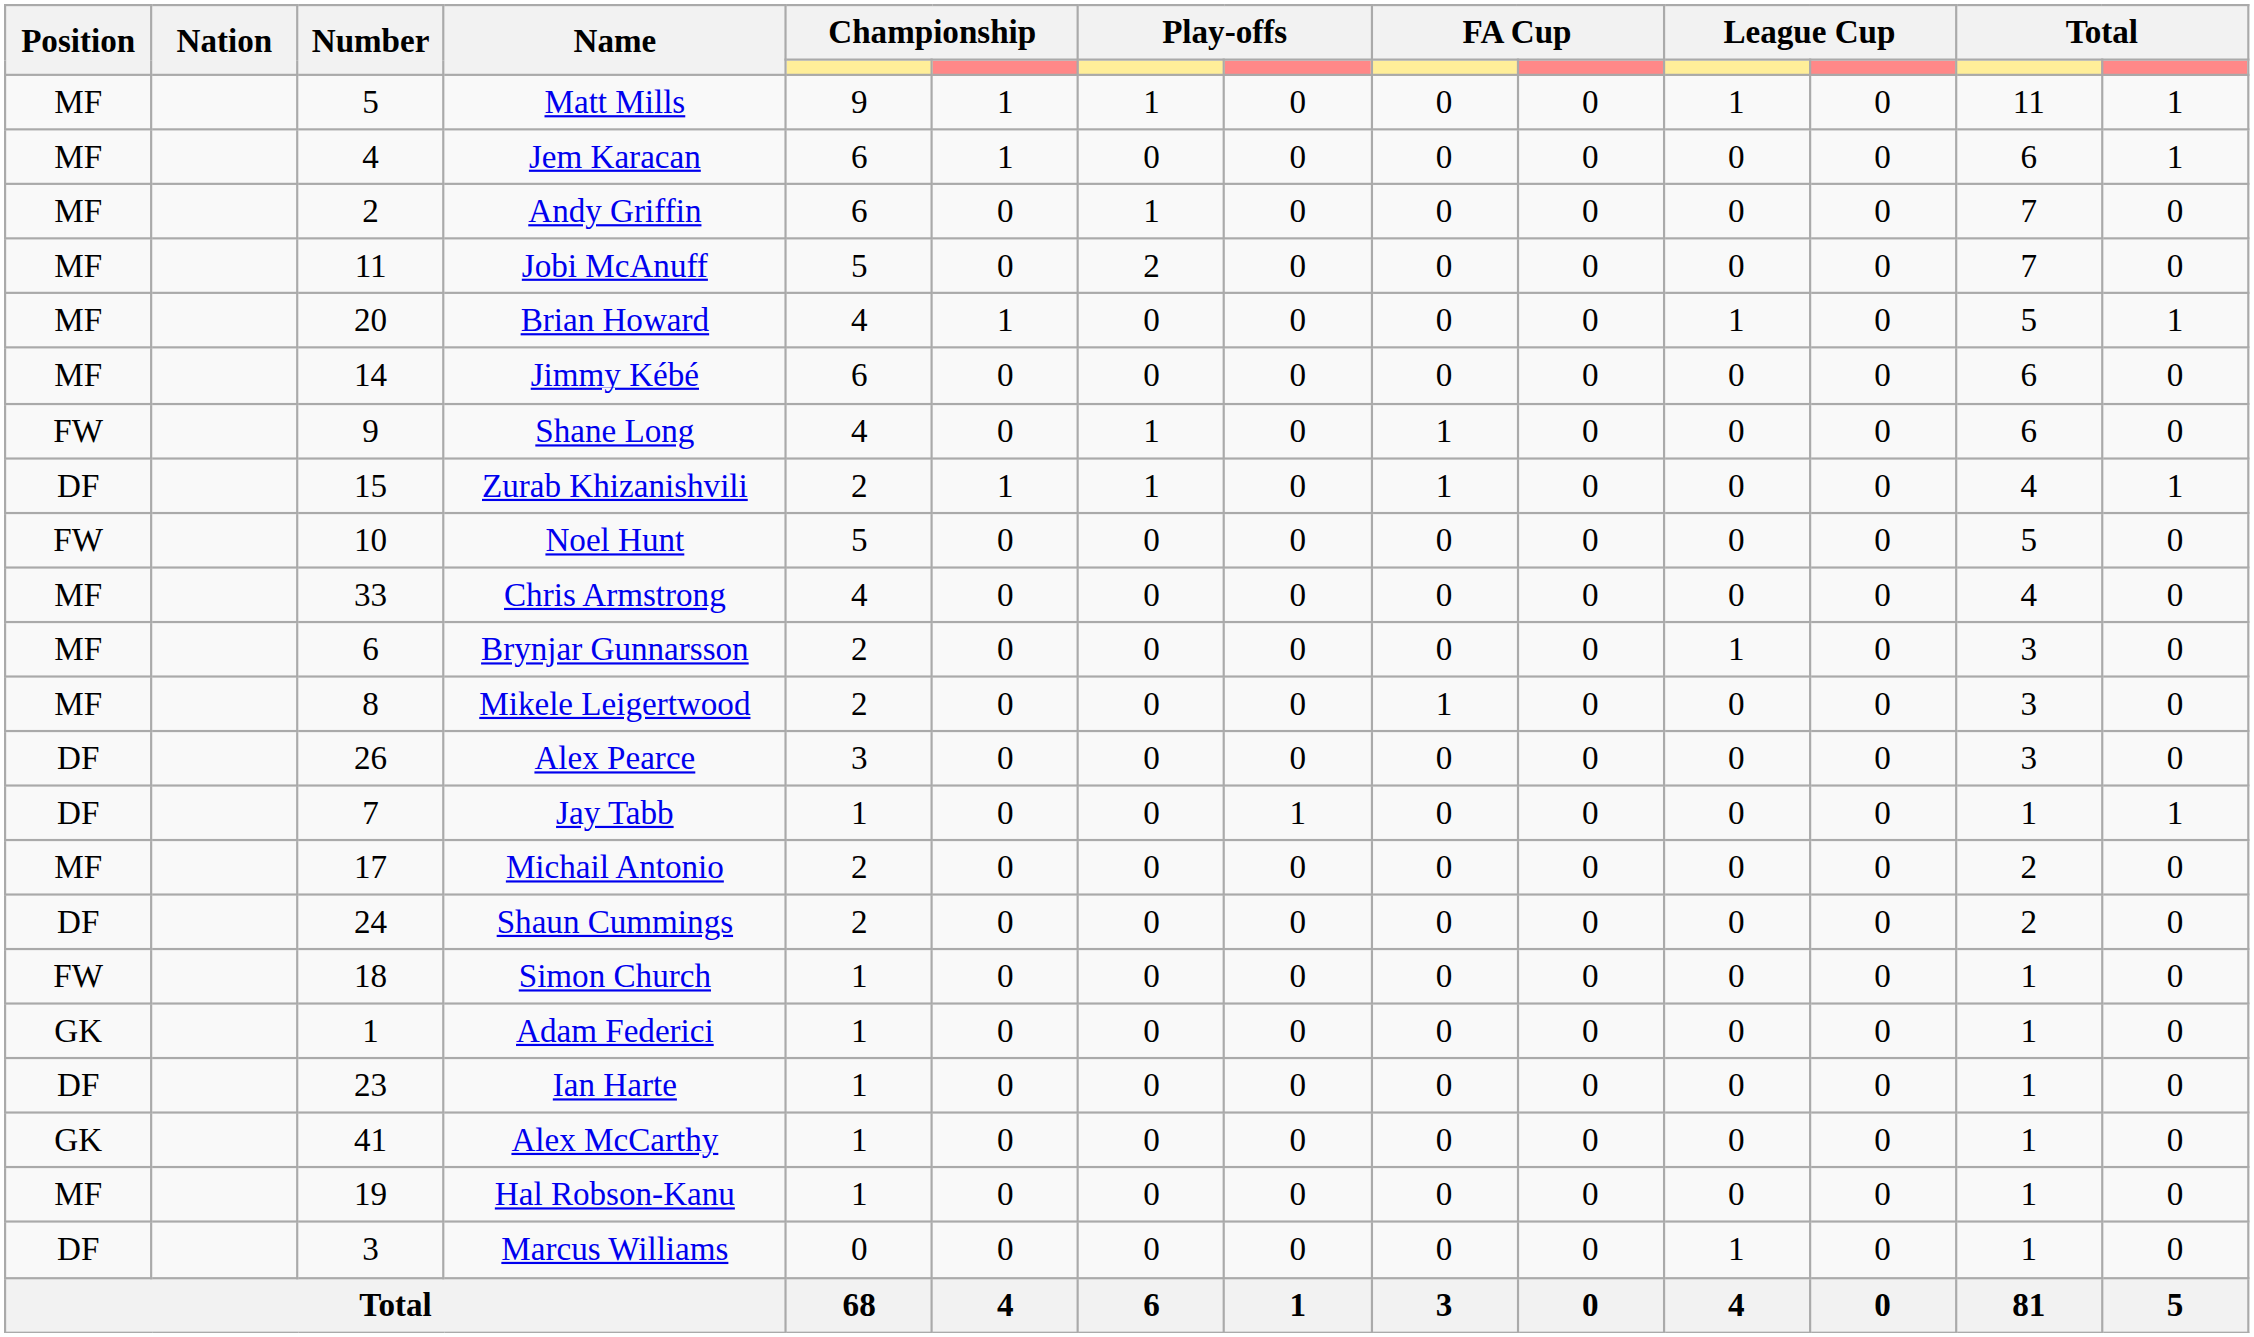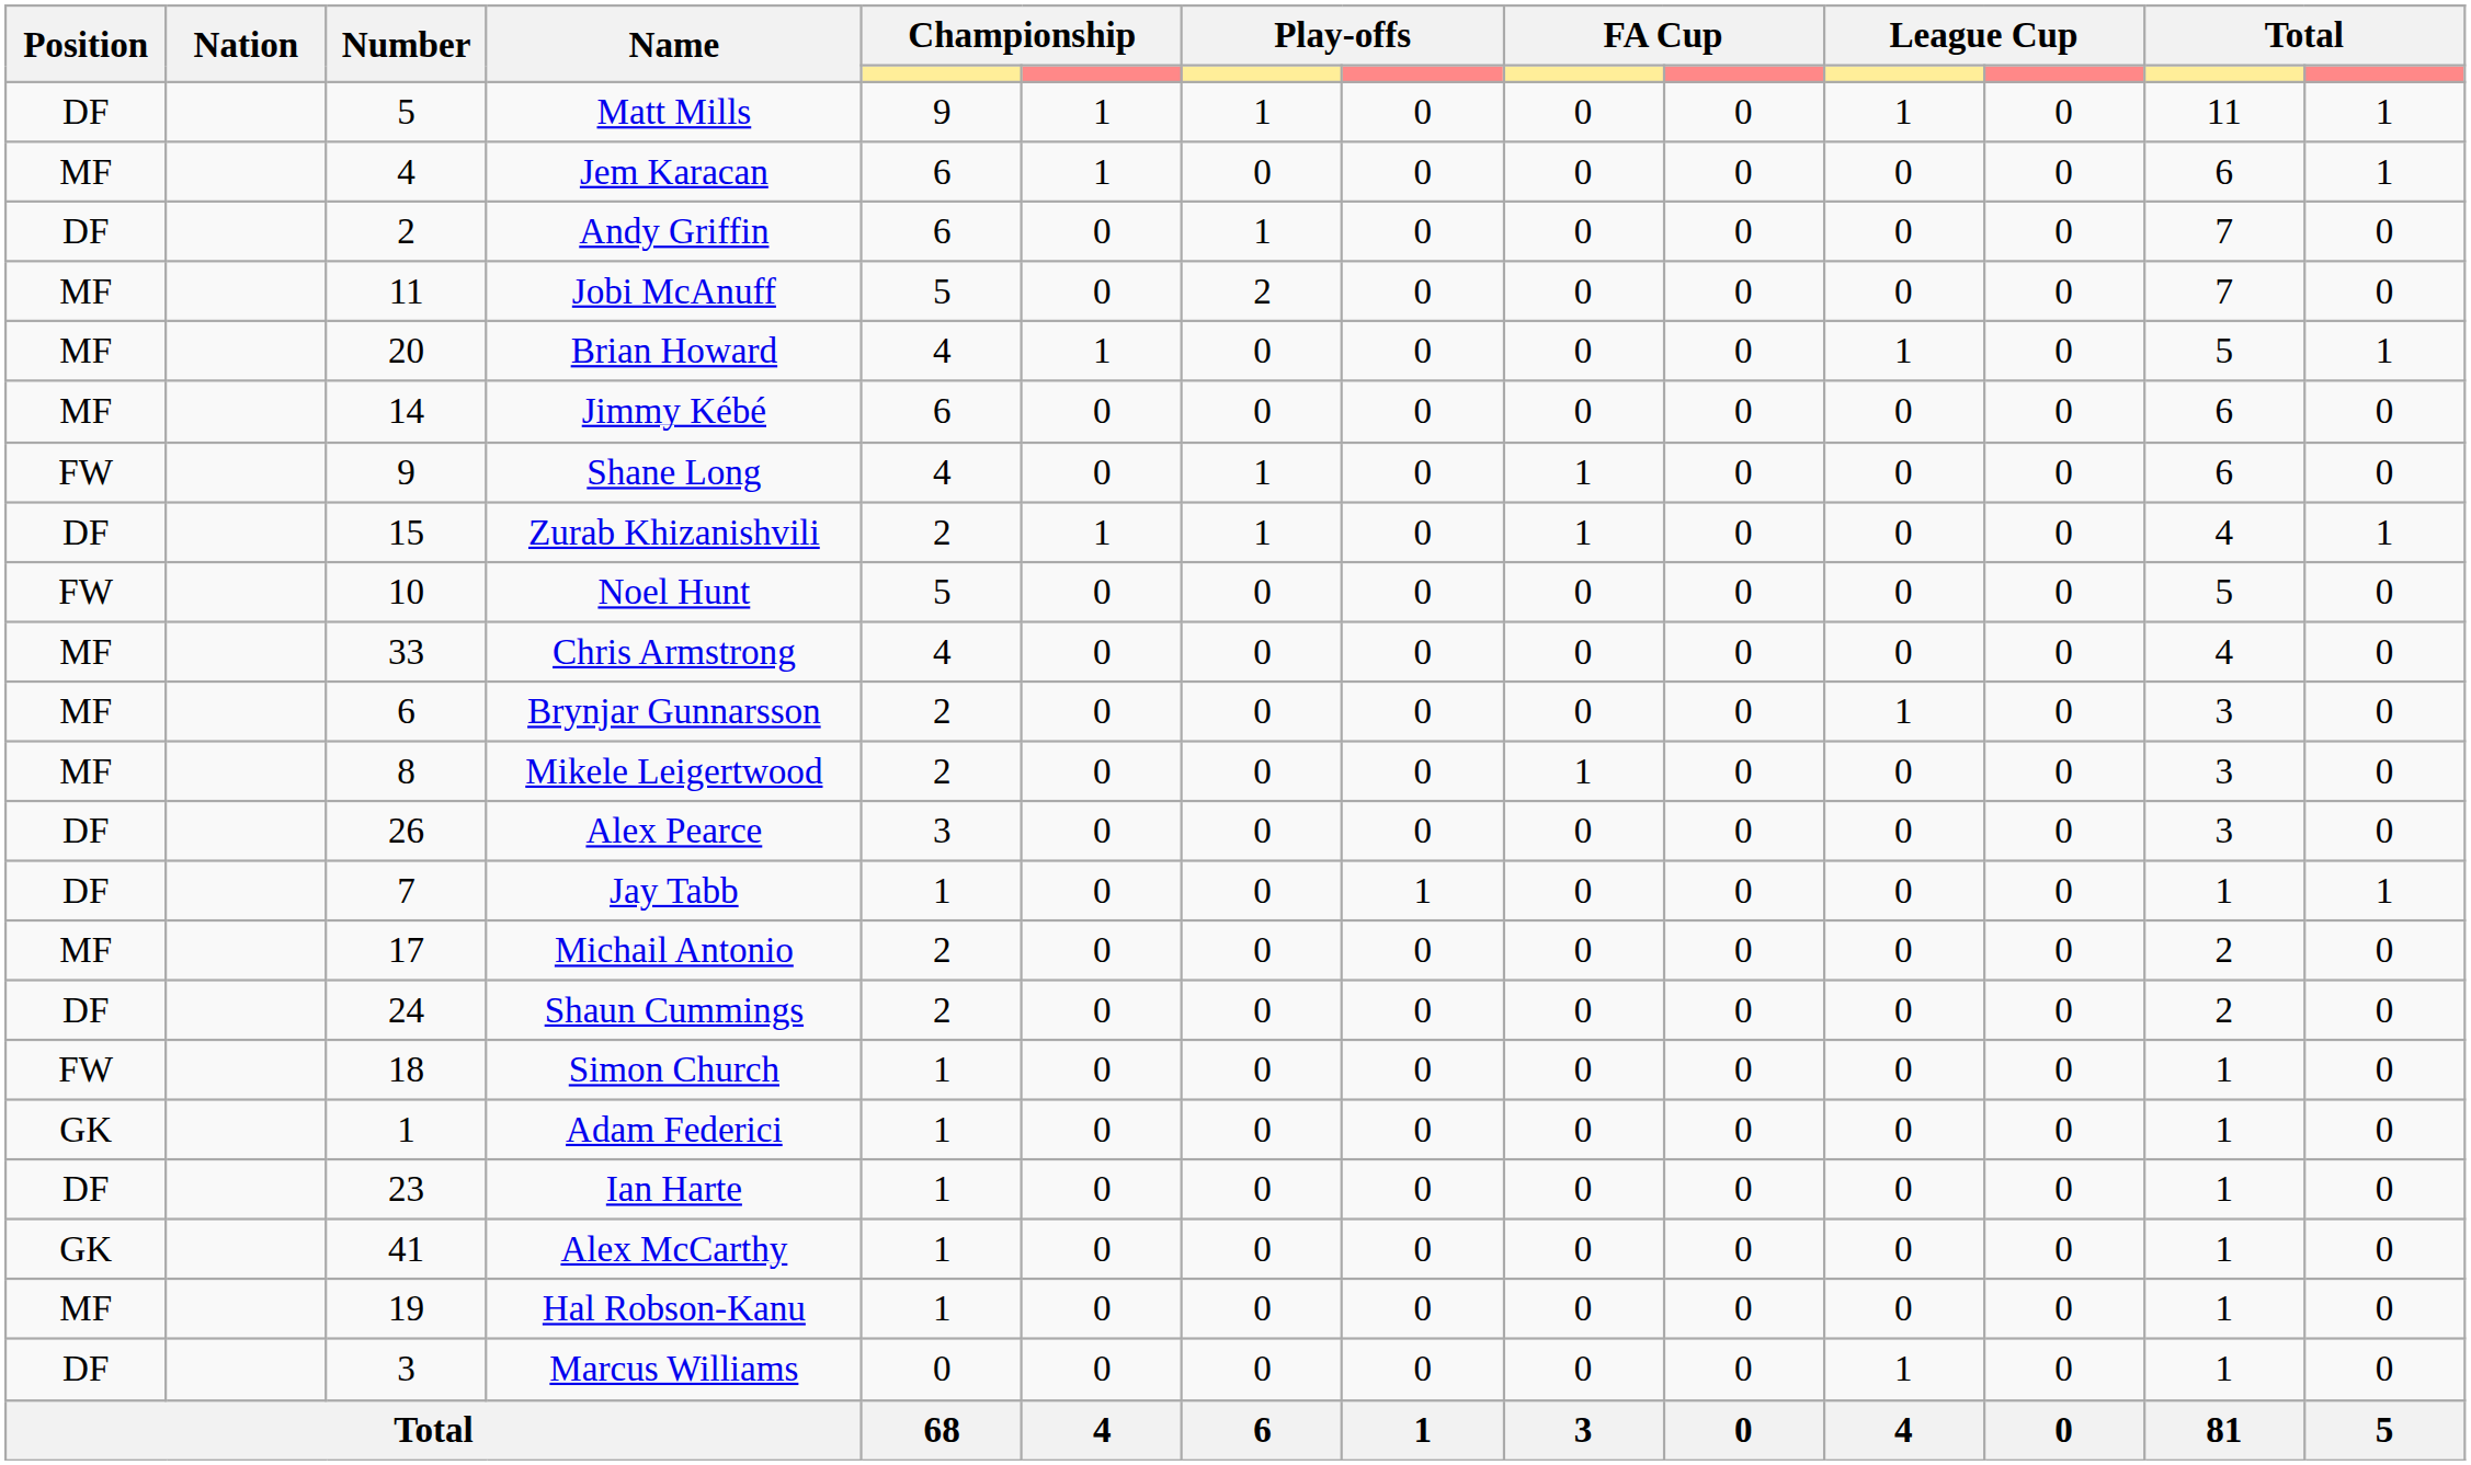Matt Mills | Position: MF -> DF
Andy Griffin | Position: MF -> DF
